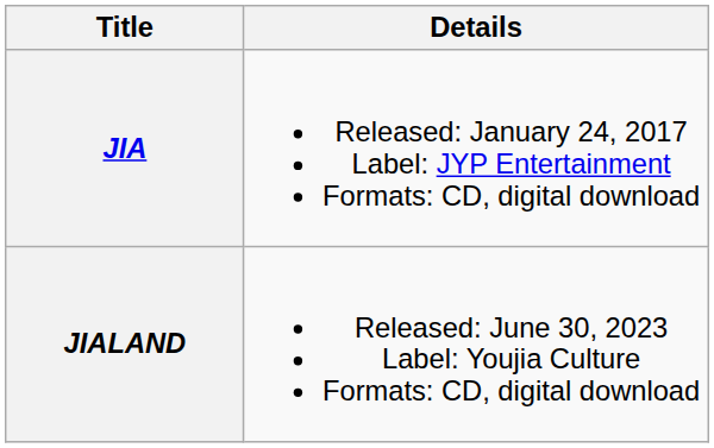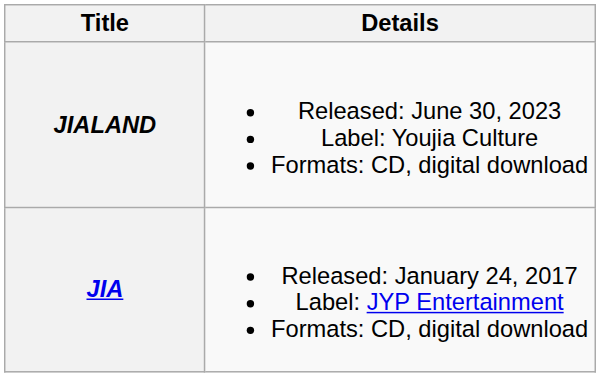rows swapped: JIA <-> JIALAND
